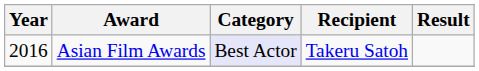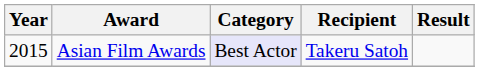Asian Film Awards | Year: 2016 -> 2015
